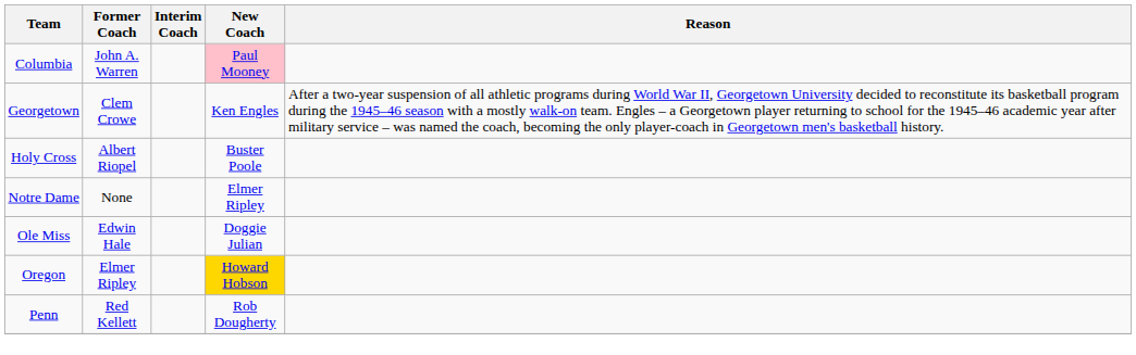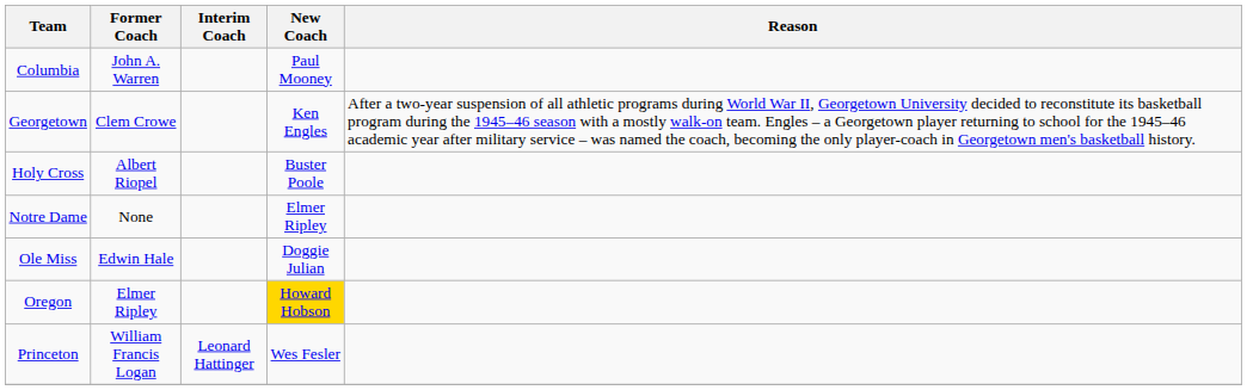Columbia | New Coach: pink background -> no background
- row: Penn | Red Kellett | Rob Dougherty
+ row: Princeton | William Francis Logan | Leonard Hattinger | Wes Fesler
